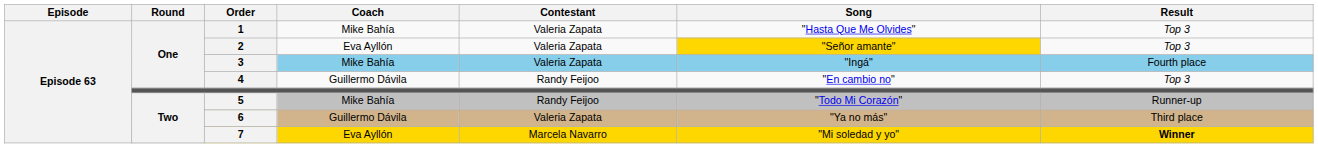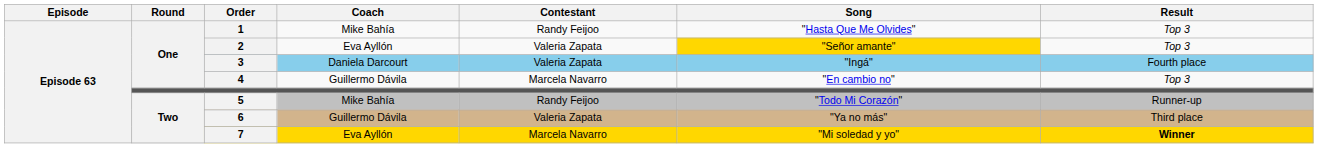1 | Contestant: Valeria Zapata -> Randy Feijoo
3 | Coach: Mike Bahía -> Daniela Darcourt
4 | Contestant: Randy Feijoo -> Marcela Navarro
